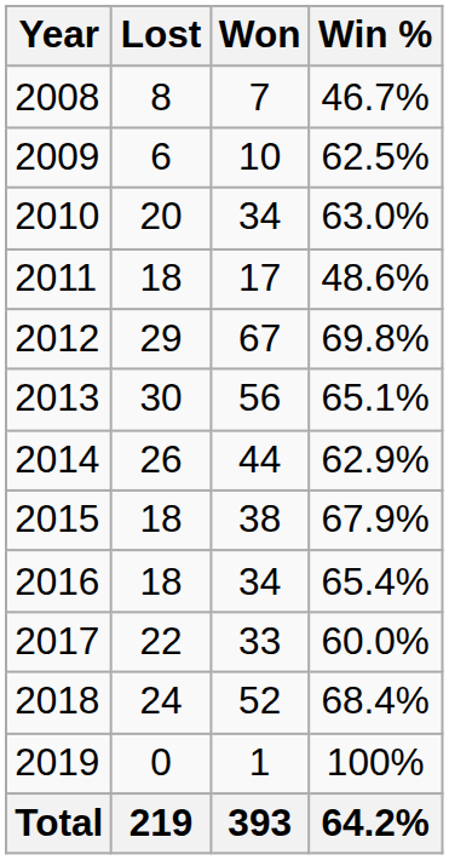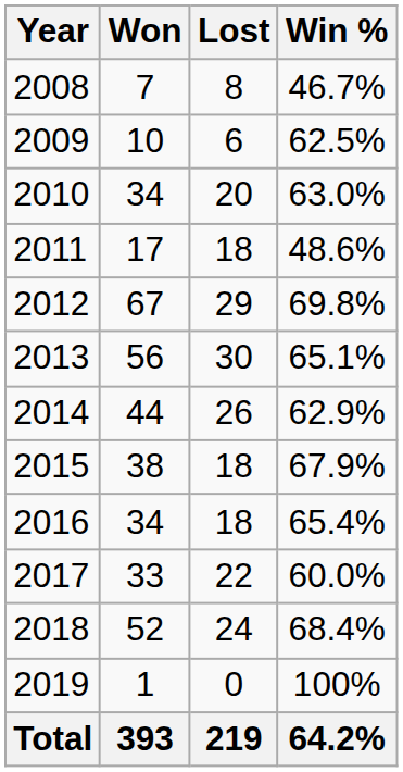columns swapped: Won <-> Lost
